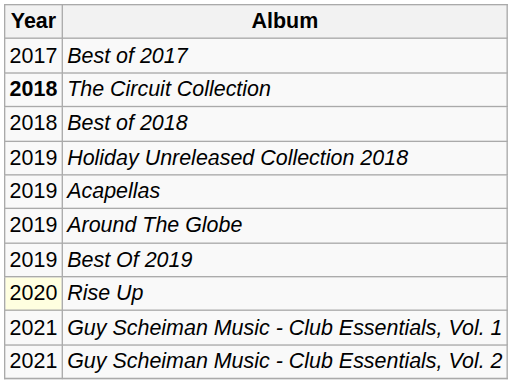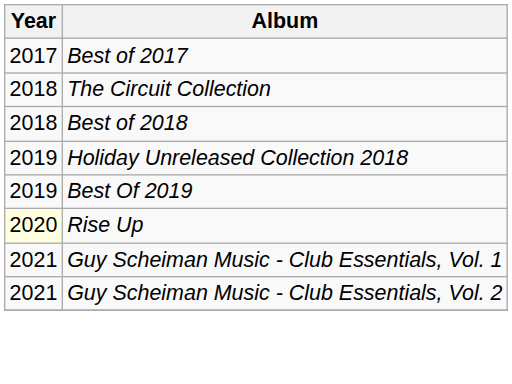The Circuit Collection | Year: bold -> normal
- row: 2019 | Acapellas
- row: 2019 | Around The Globe
